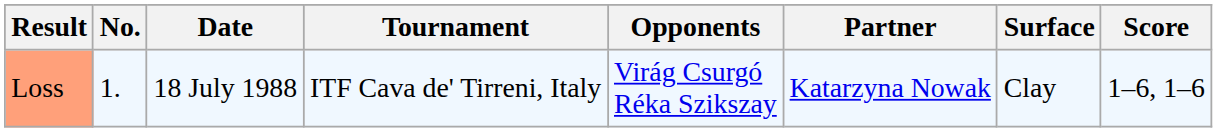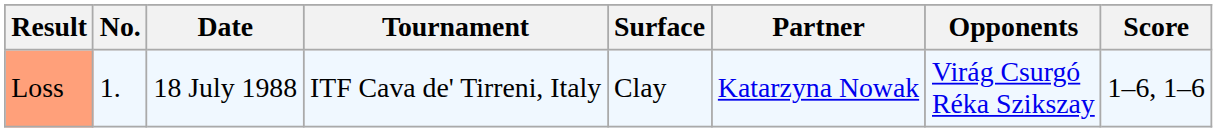columns swapped: Surface <-> Opponents
